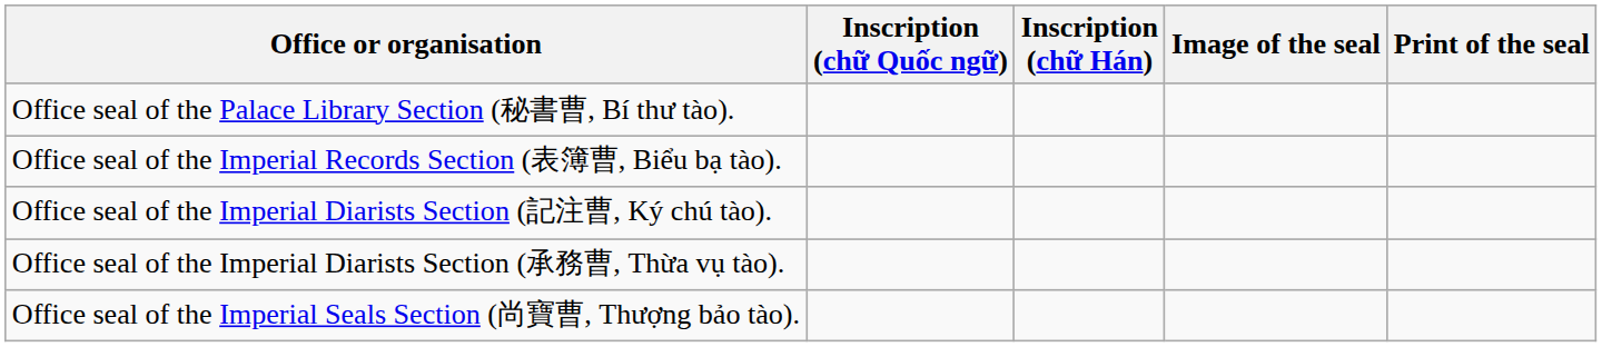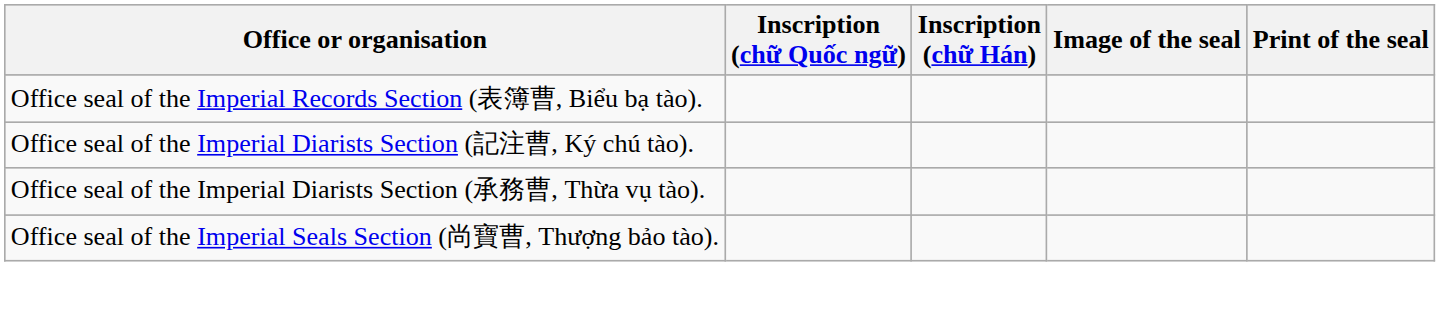- row: Office seal of the Palace Library Section (秘書曹, Bí thư tào).
